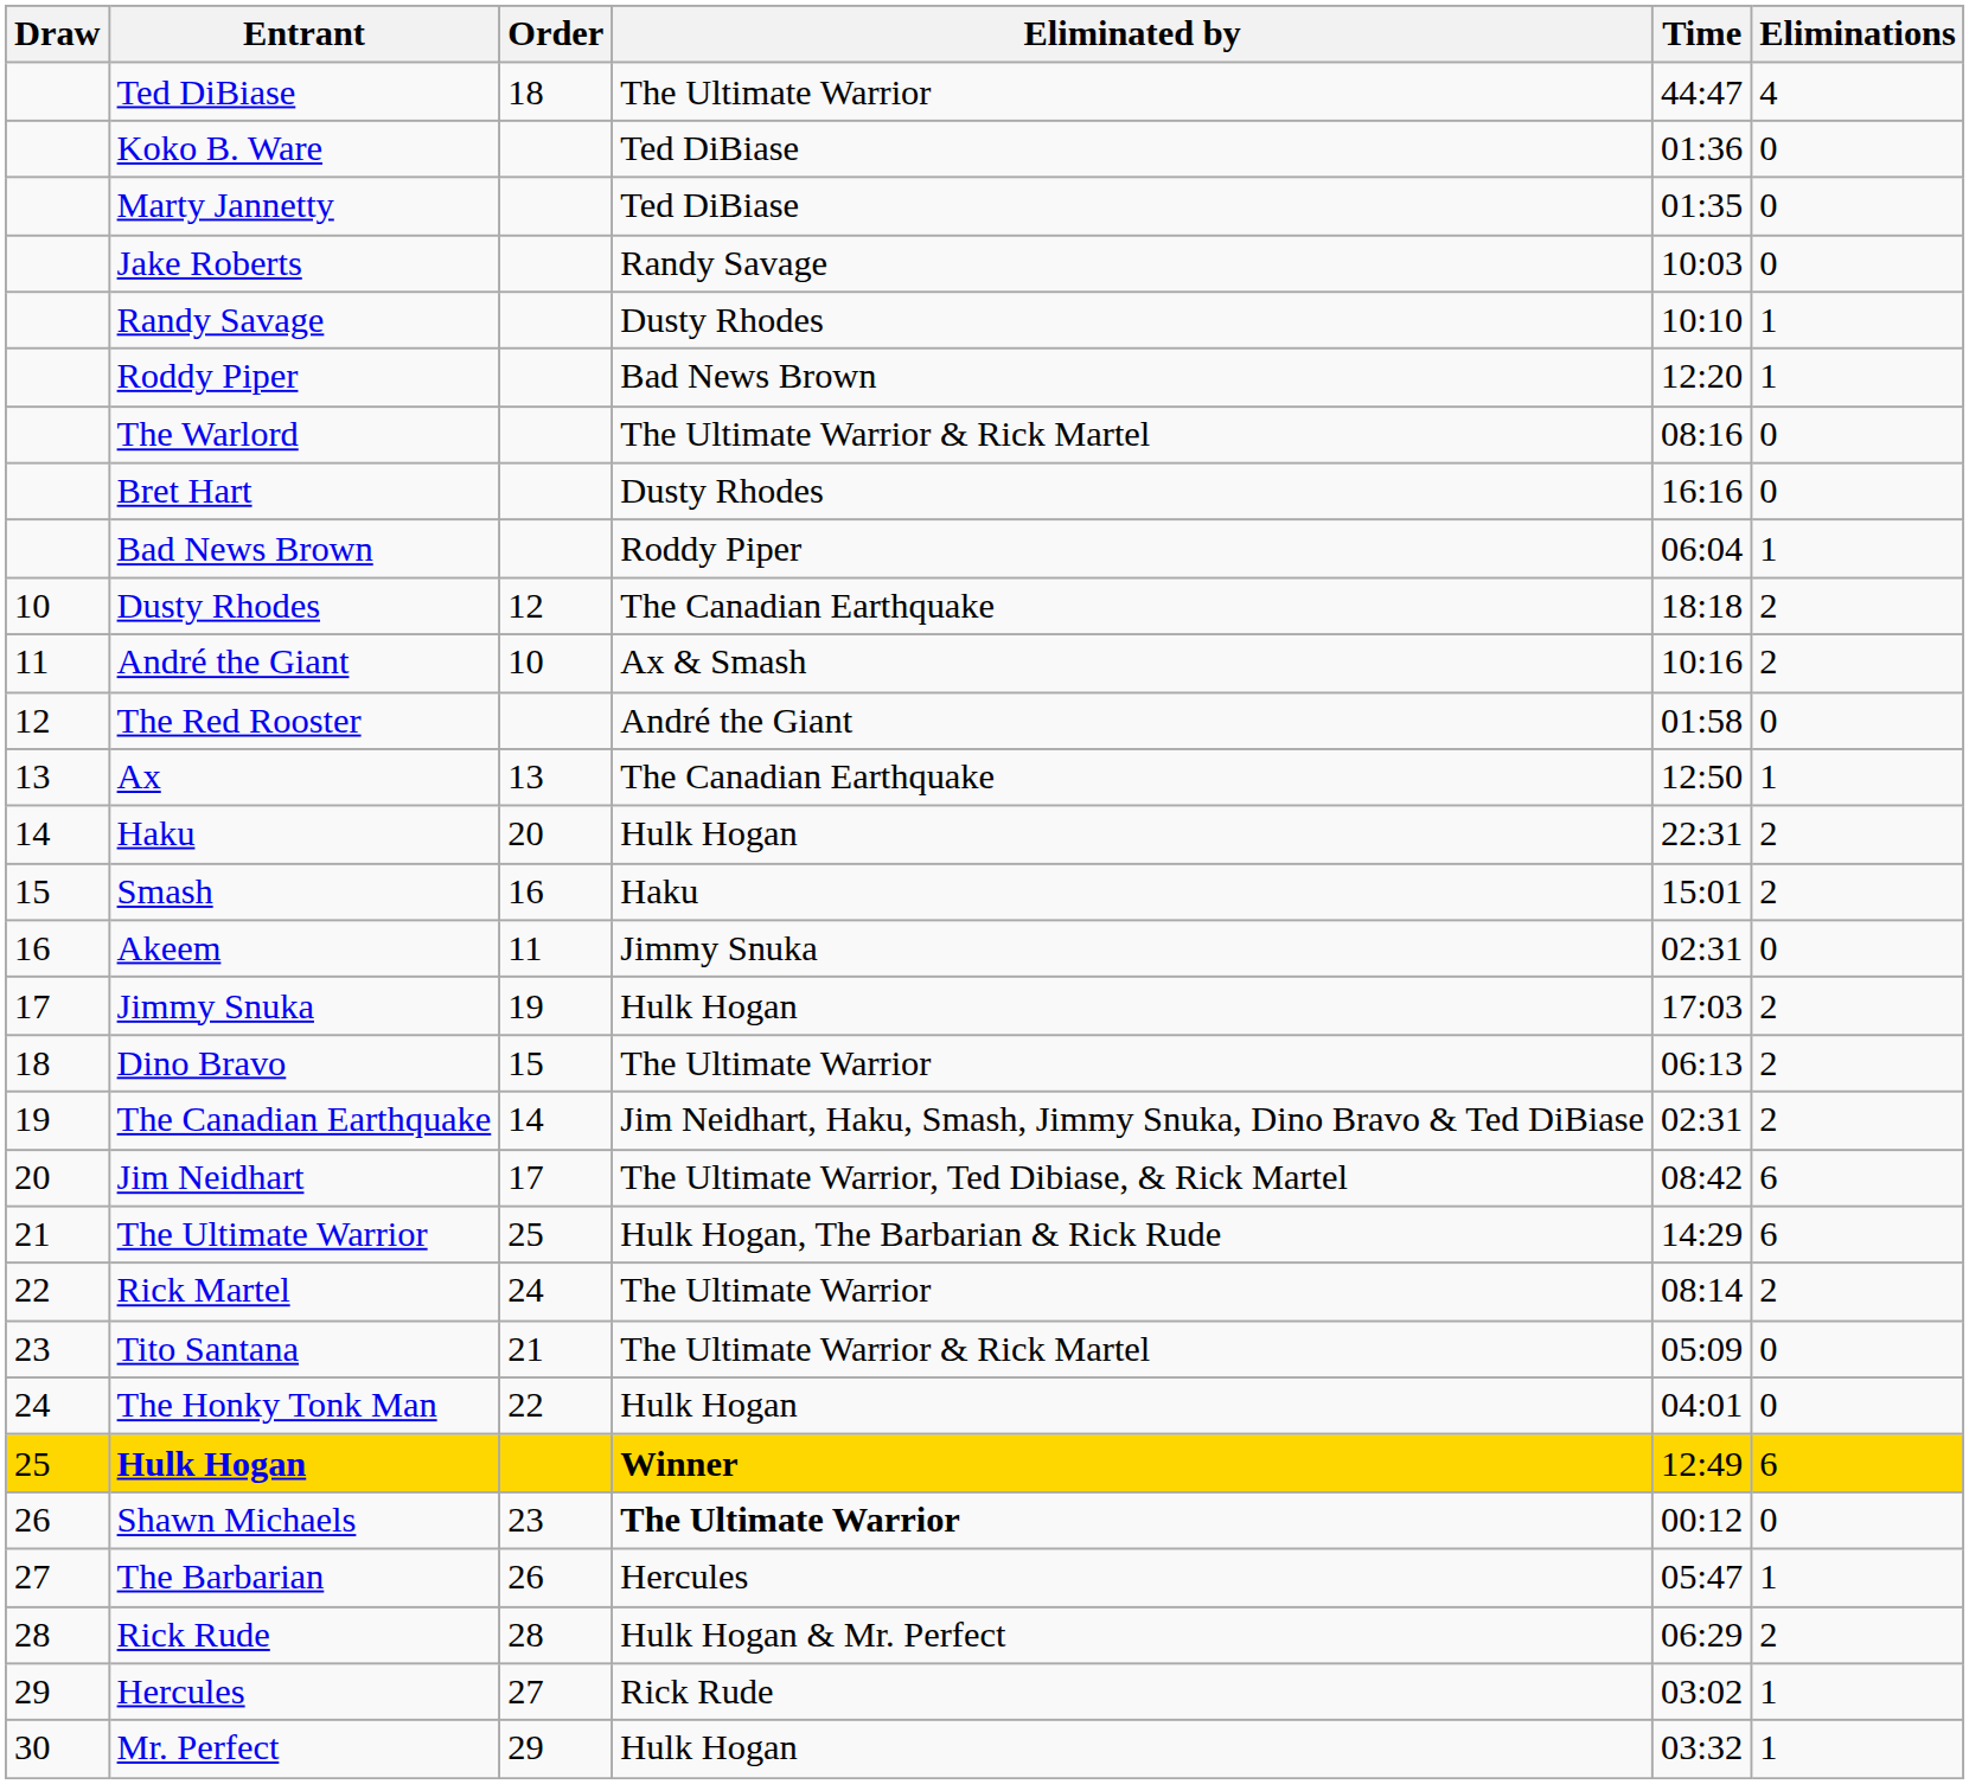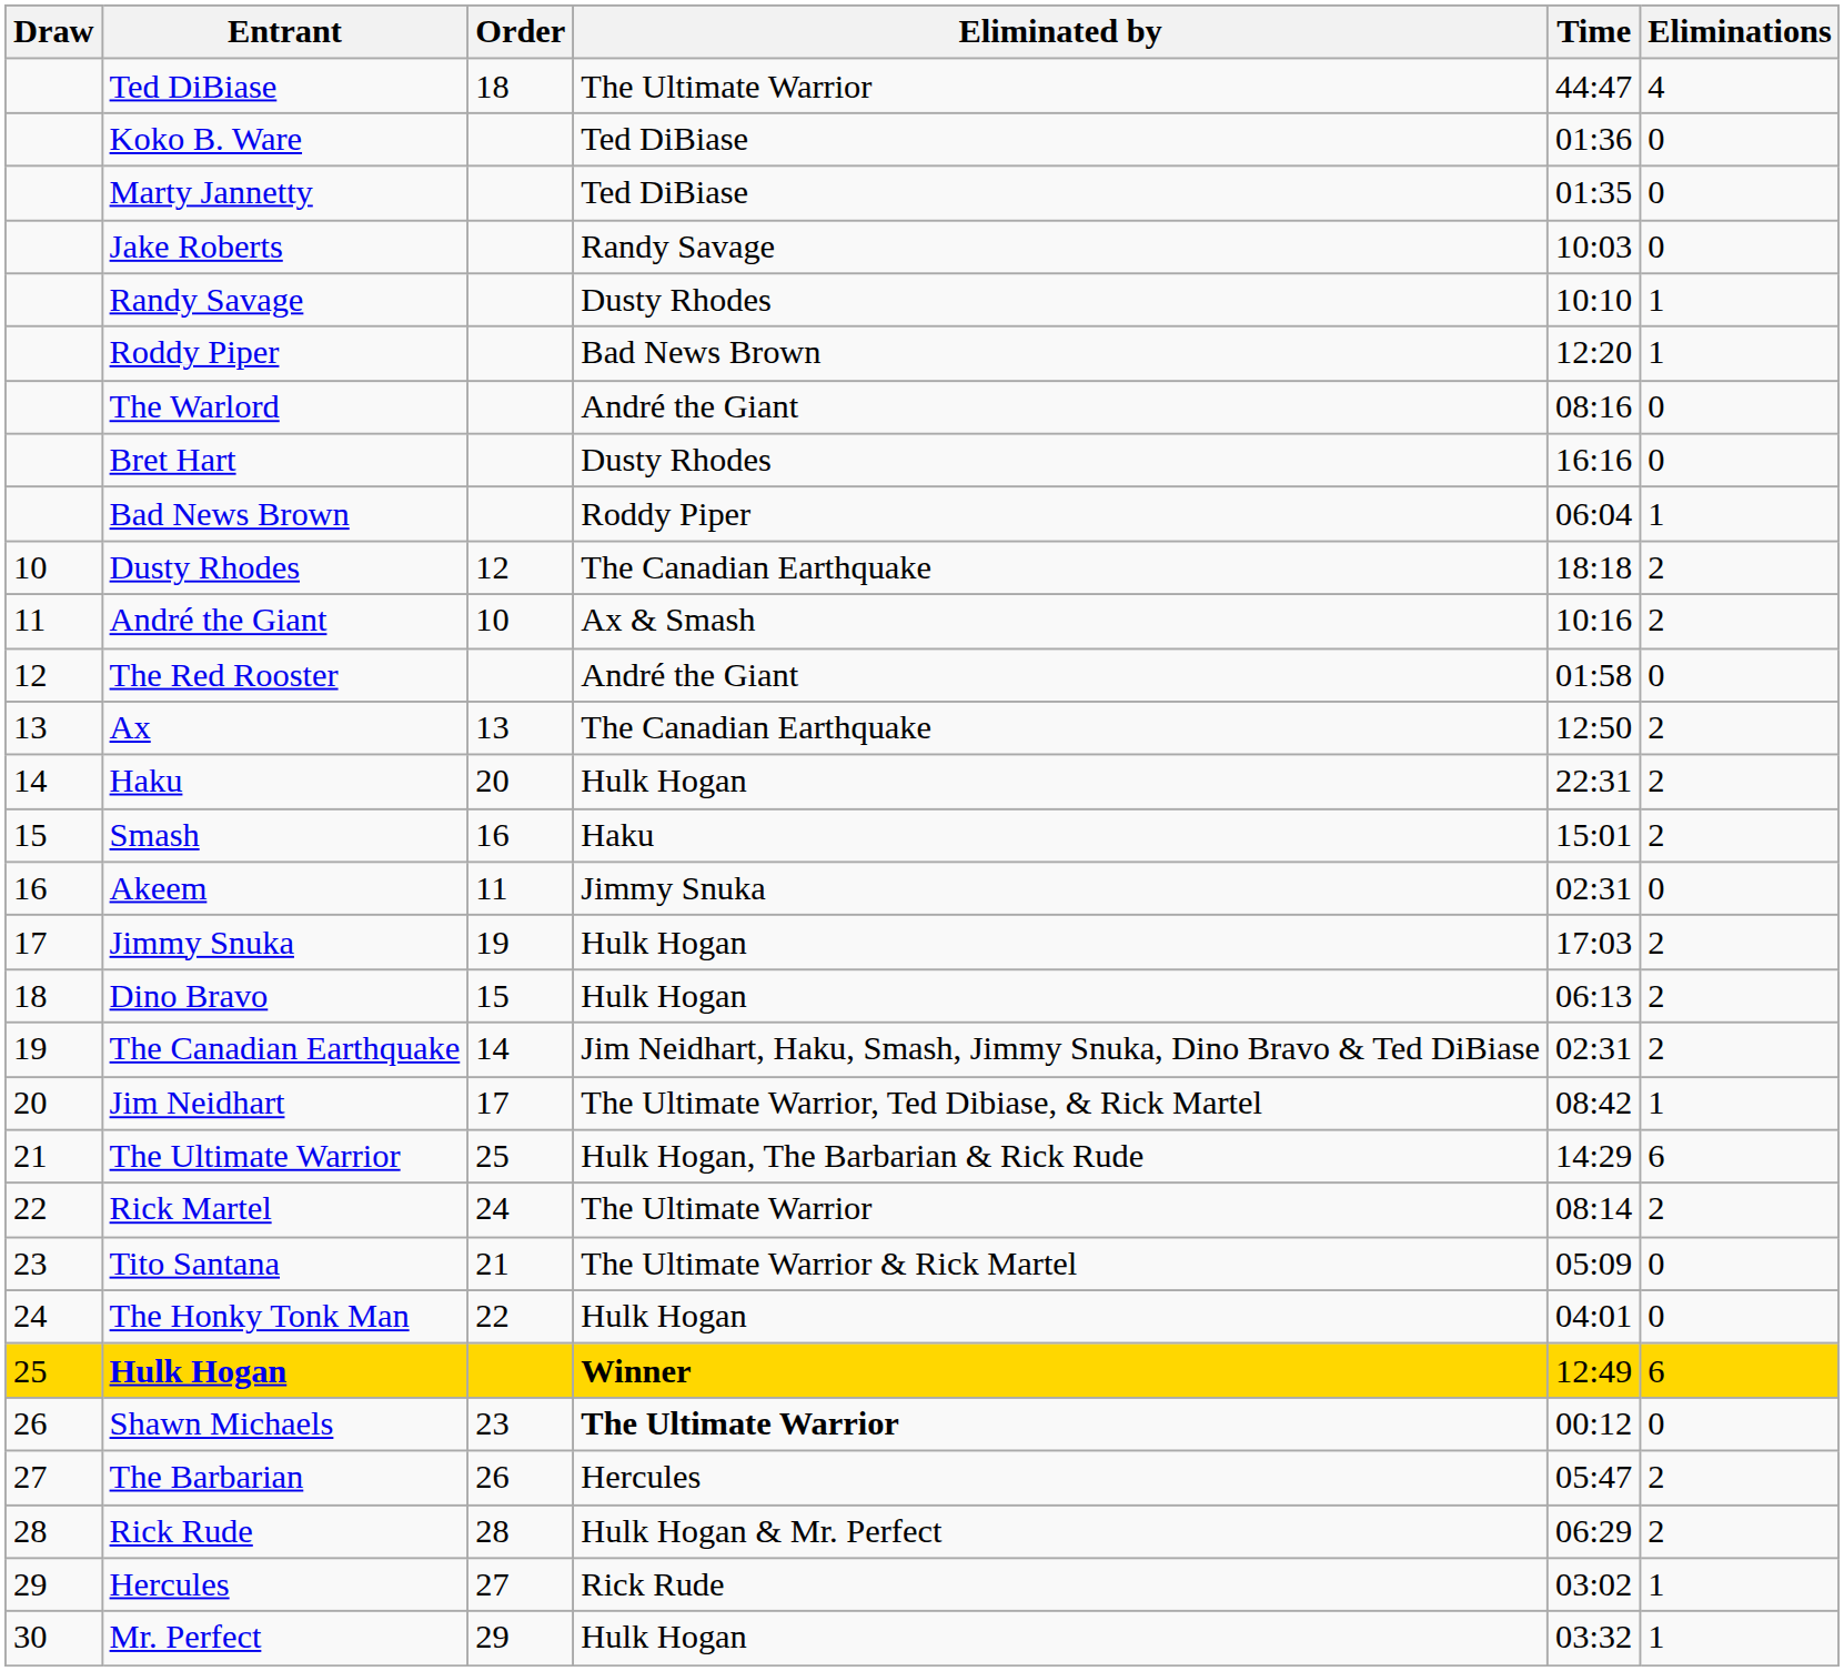The Warlord | Eliminated by: The Ultimate Warrior & Rick Martel -> André the Giant
Ax | Eliminations: 1 -> 2
Dino Bravo | Eliminated by: The Ultimate Warrior -> Hulk Hogan
Jim Neidhart | Eliminations: 6 -> 1
The Barbarian | Eliminations: 1 -> 2
